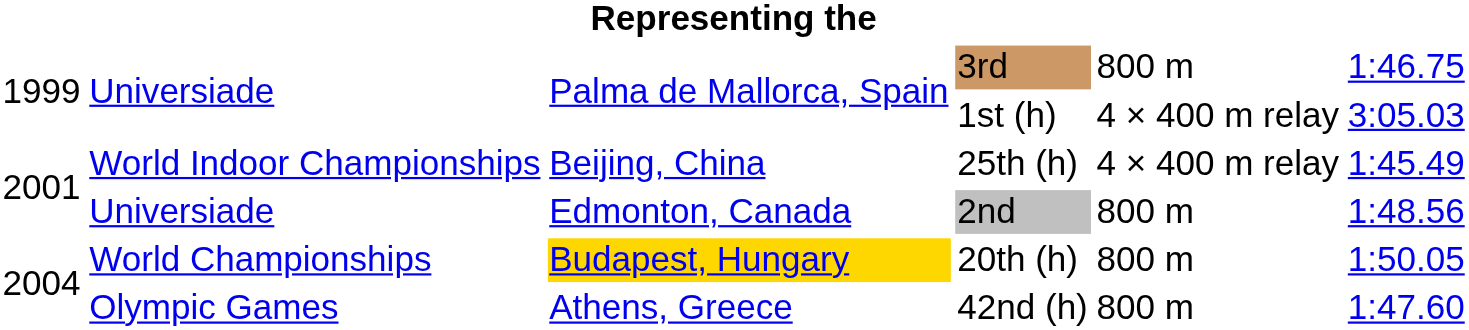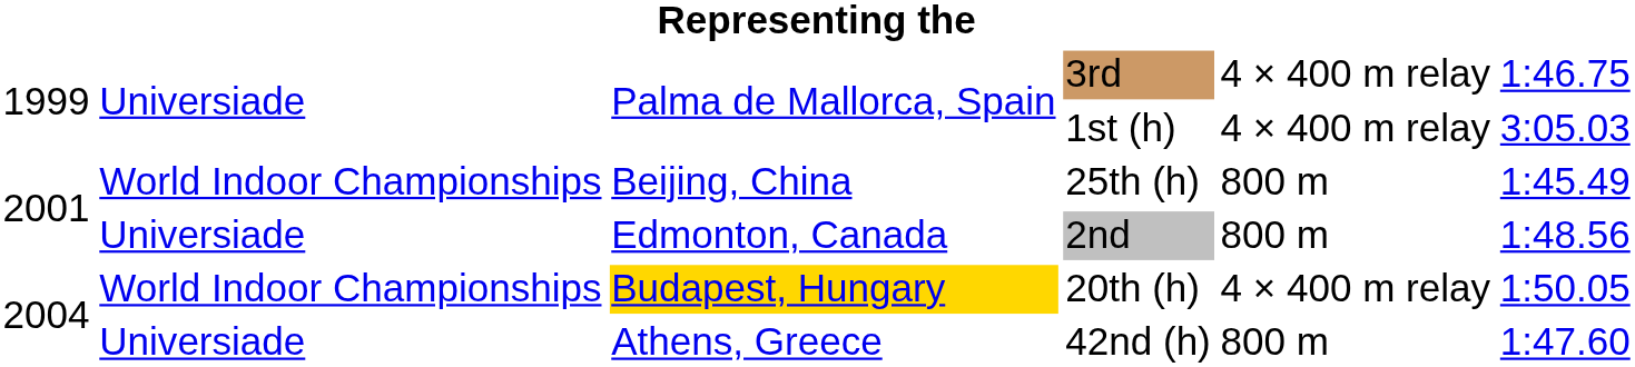3rd | column 5: 800 m -> 4 × 400 m relay
25th (h) | column 5: 4 × 400 m relay -> 800 m
20th (h) | column 2: World Championships -> World Indoor Championships
20th (h) | column 5: 800 m -> 4 × 400 m relay
42nd (h) | column 2: Olympic Games -> Universiade
